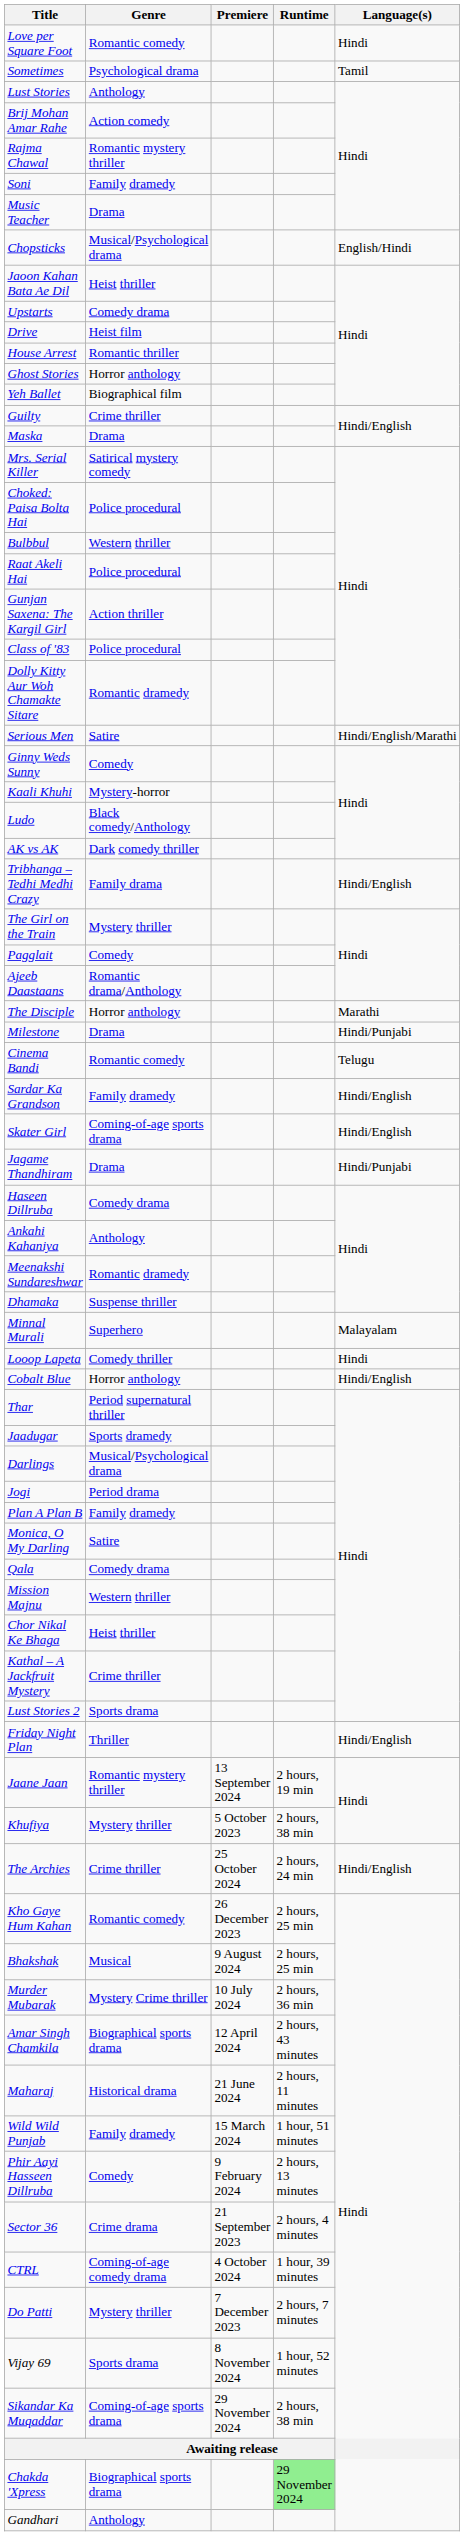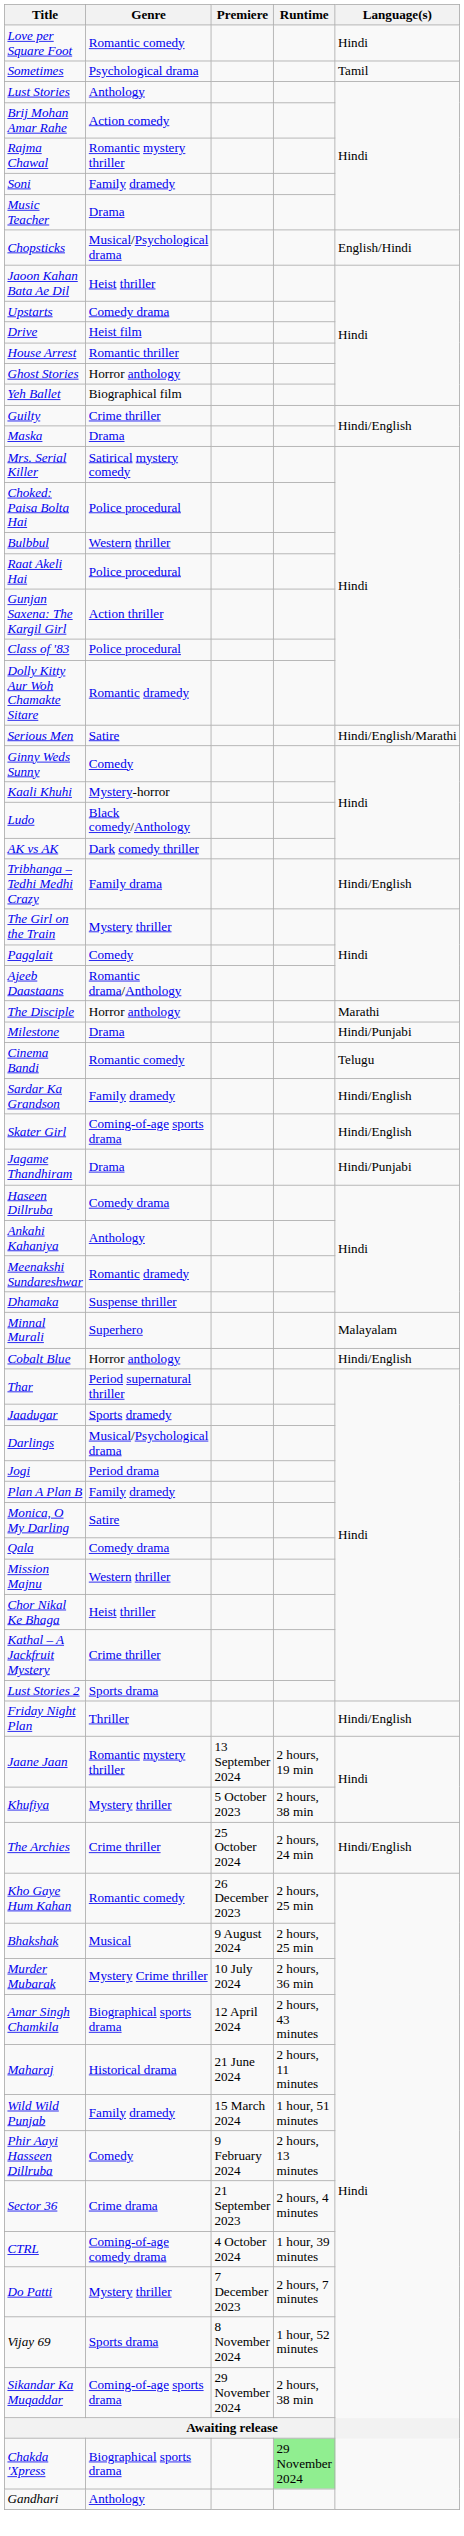- row: Looop Lapeta | Comedy thriller | Hindi
